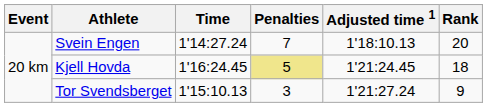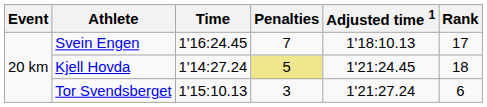Svein Engen | Time: 1'14:27.24 -> 1'16:24.45
Svein Engen | Rank: 20 -> 17
Kjell Hovda | Time: 1'16:24.45 -> 1'14:27.24
Tor Svendsberget | Rank: 9 -> 6
